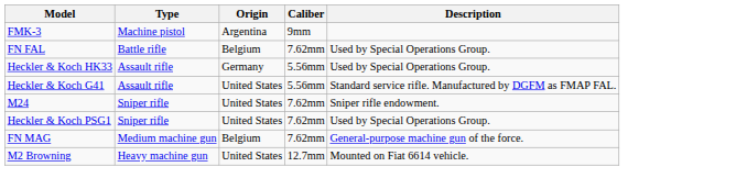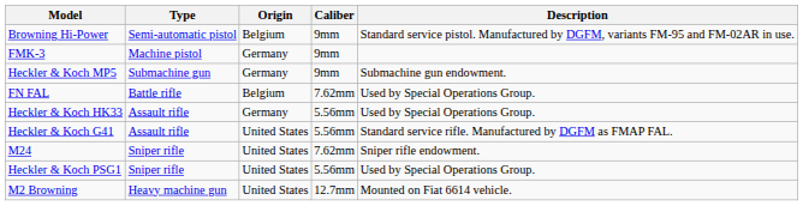+ row: Browning Hi-Power | Semi-automatic pistol | Belgium | 9mm | Standard service pistol. Manufactured by DGFM, variants FM-95 and FM-02AR in use.
FMK-3 | Origin: Argentina -> Germany
+ row: Heckler & Koch MP5 | Submachine gun | Germany | 9mm | Submachine gun endowment.
Heckler & Koch PSG1 | Caliber: 7.62mm -> 5.56mm
- row: FN MAG | Medium machine gun | Belgium | 7.62mm | General-purpose machine gun of the force.
